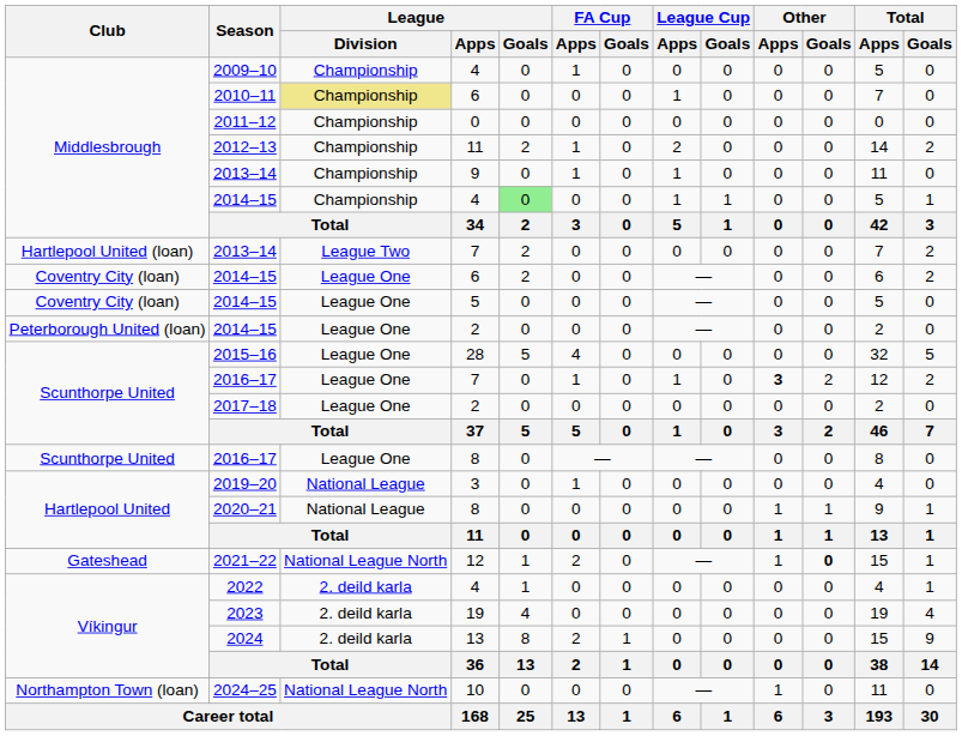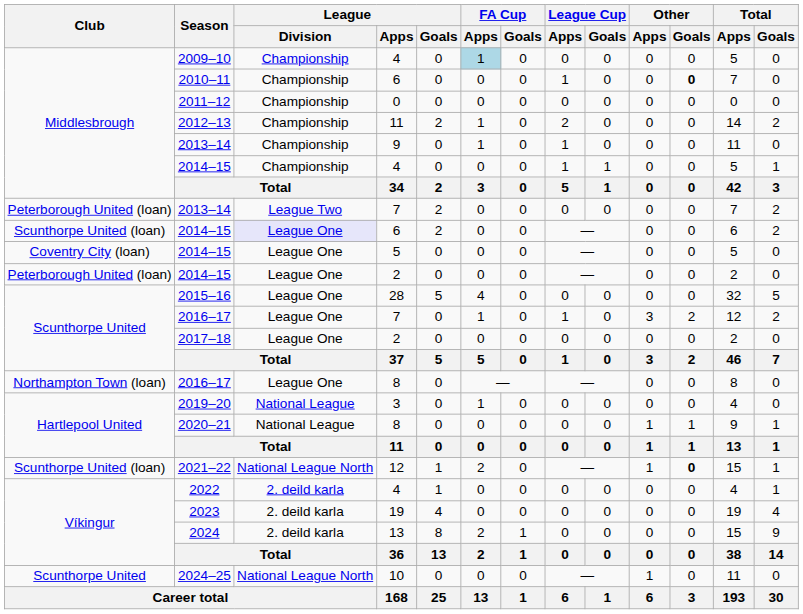2009–10 | FA Cup / Apps: no background -> lightblue background
2010–11 | League / Division: khaki background -> no background
2010–11 | Other / Goals: normal -> bold
2014–15 / 4 | League / Goals: lightgreen background -> no background
2013–14 / 7 | Club: Hartlepool United (loan) -> Peterborough United (loan)
2014–15 / 6 | Club: Coventry City (loan) -> Scunthorpe United (loan)
2014–15 / 6 | League / Division: no background -> lavender background
2016–17 / 7 | Other / Apps: bold -> normal
2016–17 / 8 | Club: Scunthorpe United -> Northampton Town (loan)
2021–22 | Club: Gateshead -> Scunthorpe United (loan)
2024–25 | Club: Northampton Town (loan) -> Scunthorpe United
